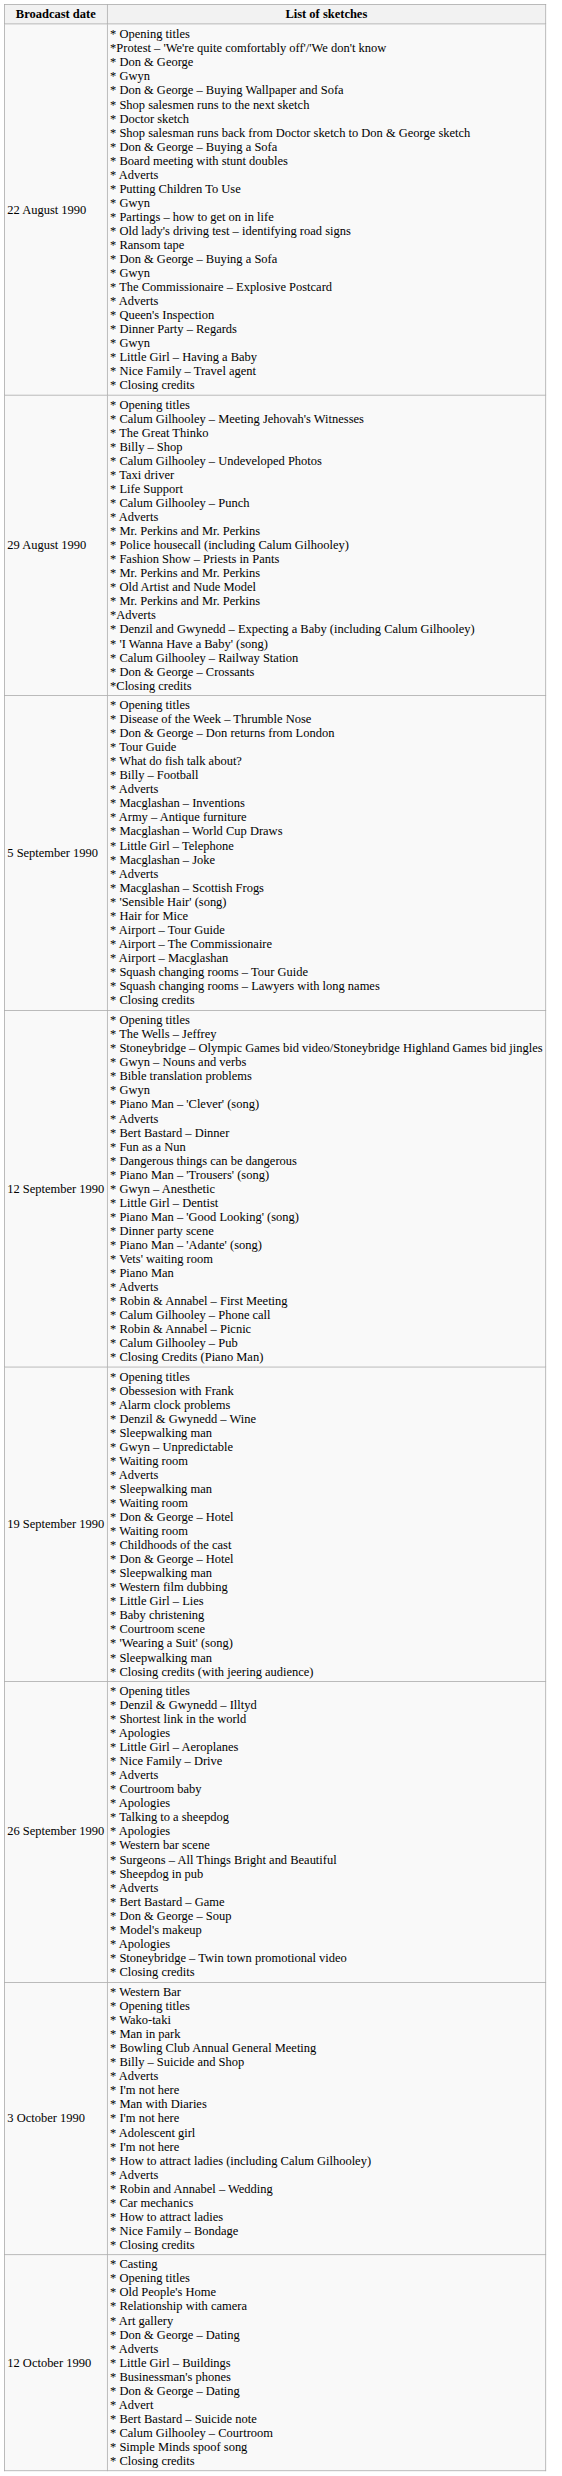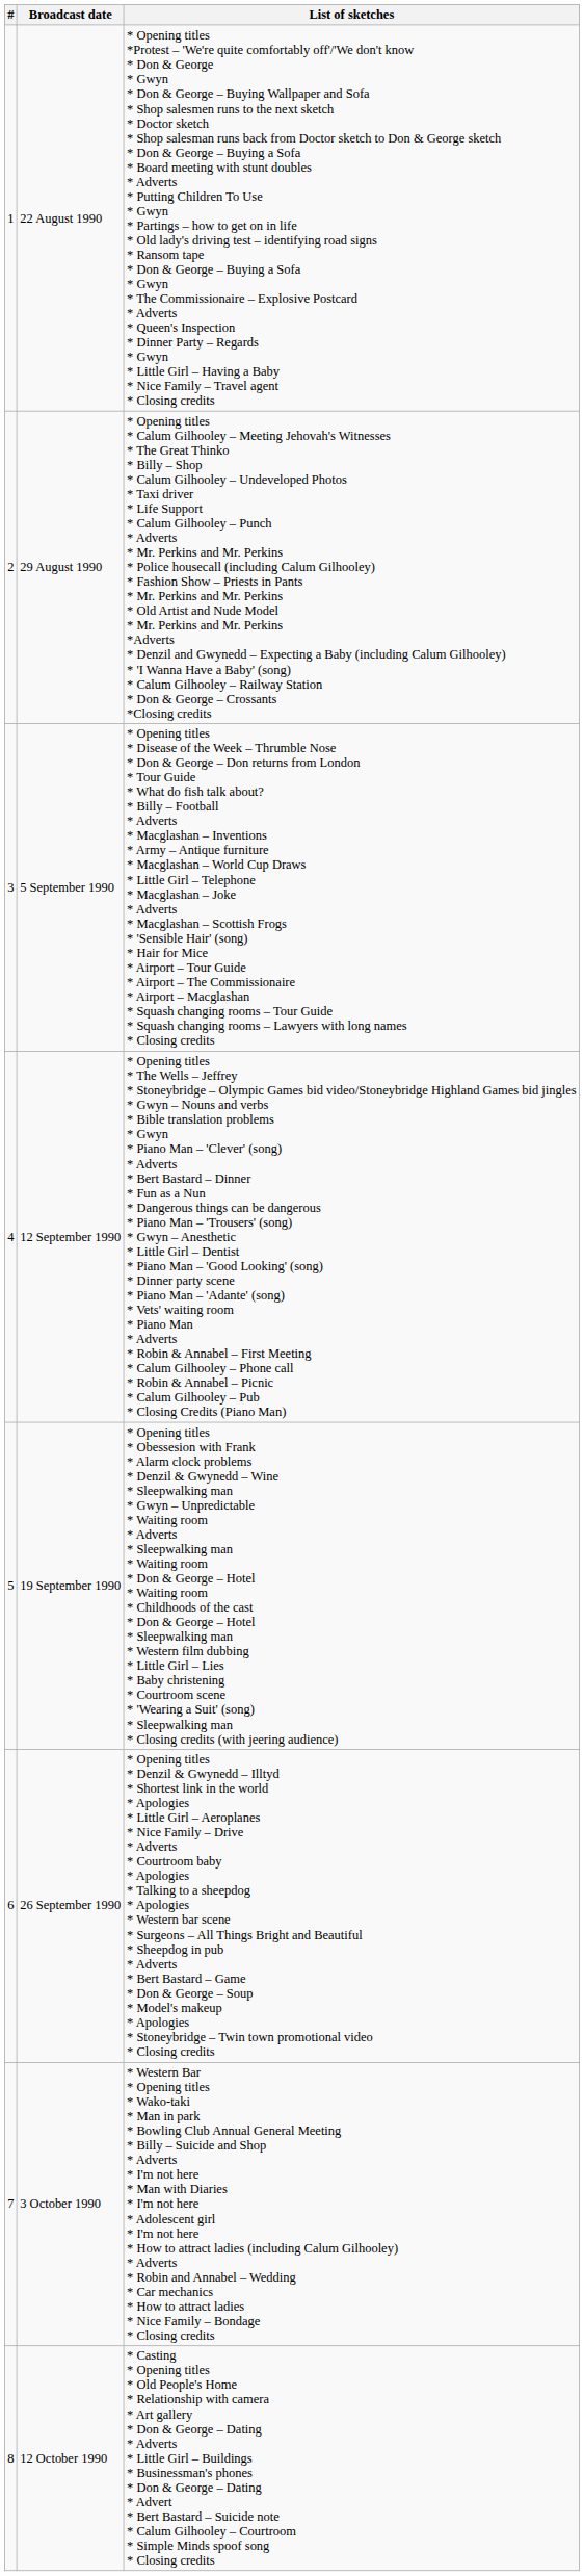+ column: # | 1 | 2 | 3 | 4 | 5 | 6 | 7 | 8
